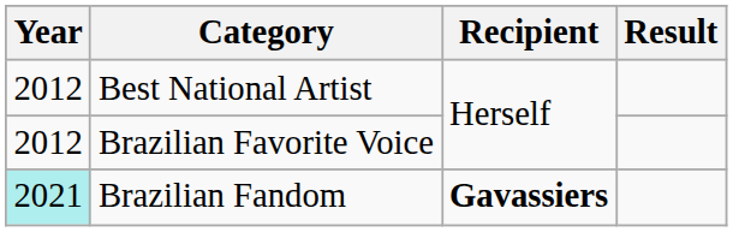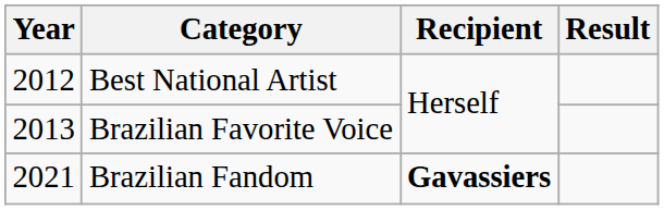Brazilian Favorite Voice | Year: 2012 -> 2013
Brazilian Fandom | Year: paleturquoise background -> no background
